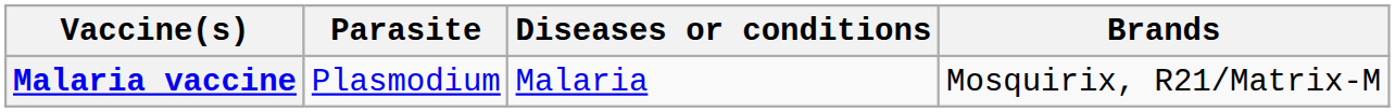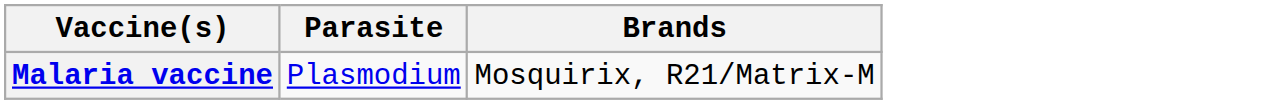- column: Diseases or conditions | Malaria
